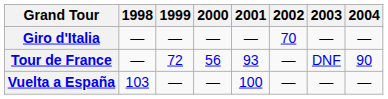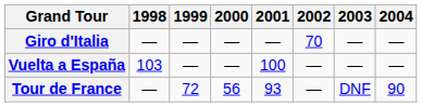rows swapped: Tour de France <-> Vuelta a España
